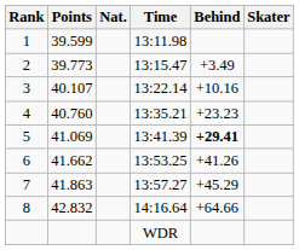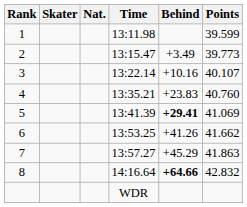columns swapped: Skater <-> Points
4 | Behind: +23.23 -> +23.83
8 | Behind: normal -> bold
